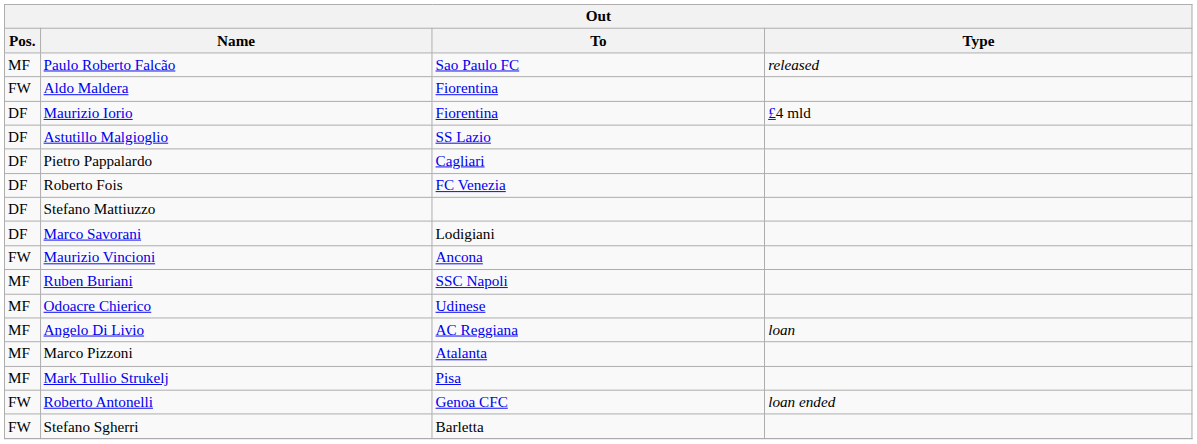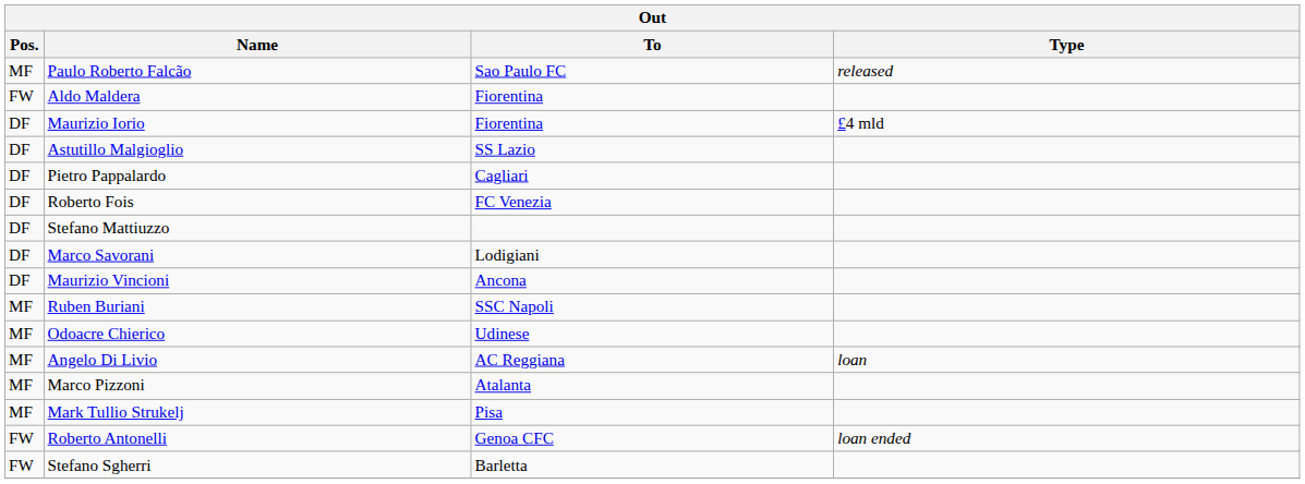Maurizio Vincioni | Pos.: FW -> DF
